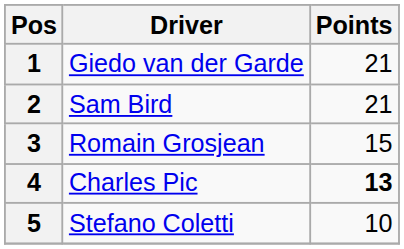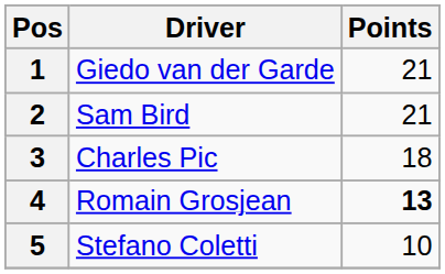3 | Driver: Romain Grosjean -> Charles Pic
3 | Points: 15 -> 18
4 | Driver: Charles Pic -> Romain Grosjean
